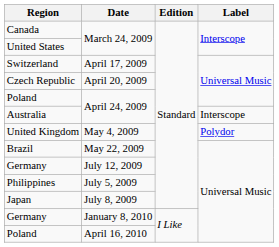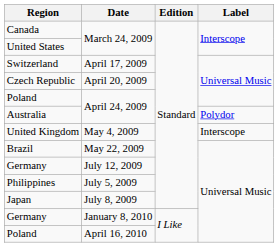Australia | Label: Interscope -> Polydor
United Kingdom | Label: Polydor -> Interscope
